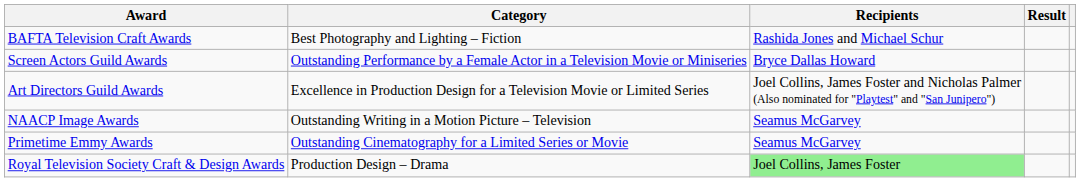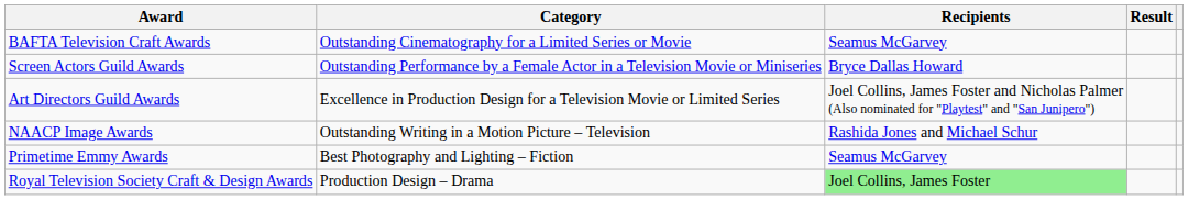BAFTA Television Craft Awards | Category: Best Photography and Lighting – Fiction -> Outstanding Cinematography for a Limited Series or Movie
BAFTA Television Craft Awards | Recipients: Rashida Jones and Michael Schur -> Seamus McGarvey
NAACP Image Awards | Recipients: Seamus McGarvey -> Rashida Jones and Michael Schur
Primetime Emmy Awards | Category: Outstanding Cinematography for a Limited Series or Movie -> Best Photography and Lighting – Fiction
